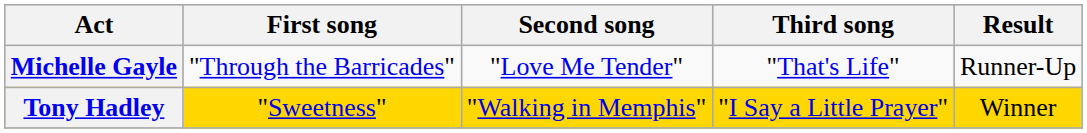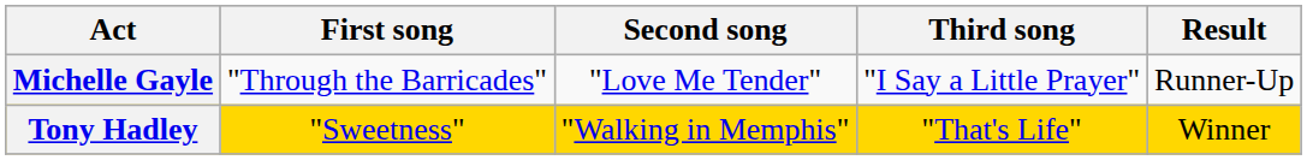Michelle Gayle | Third song: "That's Life" -> "I Say a Little Prayer"
Tony Hadley | Third song: "I Say a Little Prayer" -> "That's Life"
